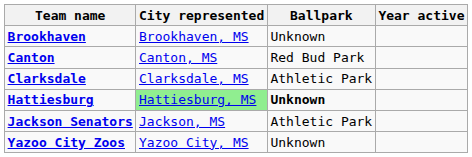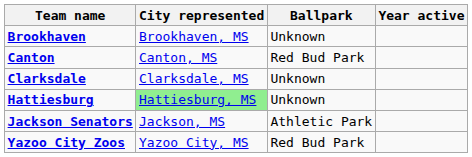Clarksdale | Ballpark: Athletic Park -> Unknown
Hattiesburg | Ballpark: bold -> normal
Yazoo City Zoos | Ballpark: Unknown -> Red Bud Park
